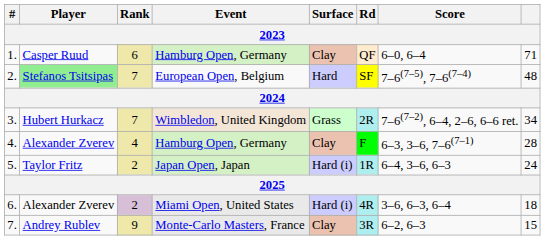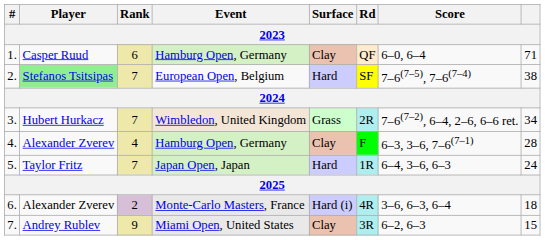2. | column 8: 48 -> 38
5. | Rank: 2 -> 7
5. | Surface: Hard (i) -> Hard
6. | Event: Miami Open, United States -> Monte-Carlo Masters, France
7. | Event: Monte-Carlo Masters, France -> Miami Open, United States
